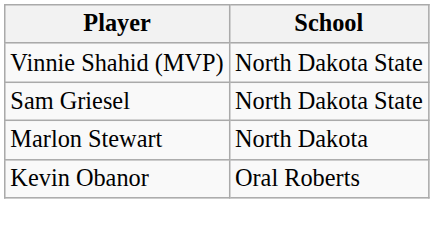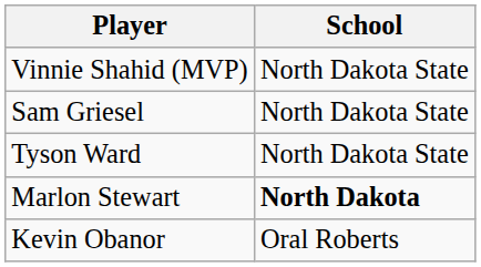+ row: Tyson Ward | North Dakota State
Marlon Stewart | School: normal -> bold
